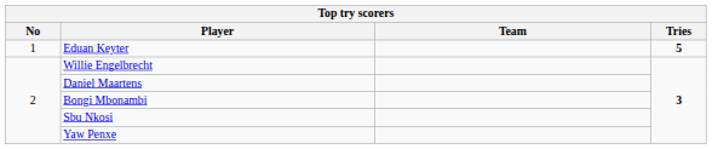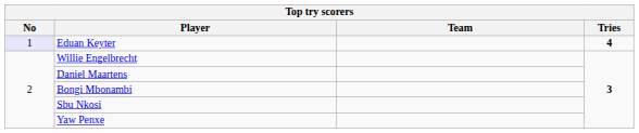Eduan Keyter | No: no background -> lavender background
Eduan Keyter | Tries: 5 -> 4
